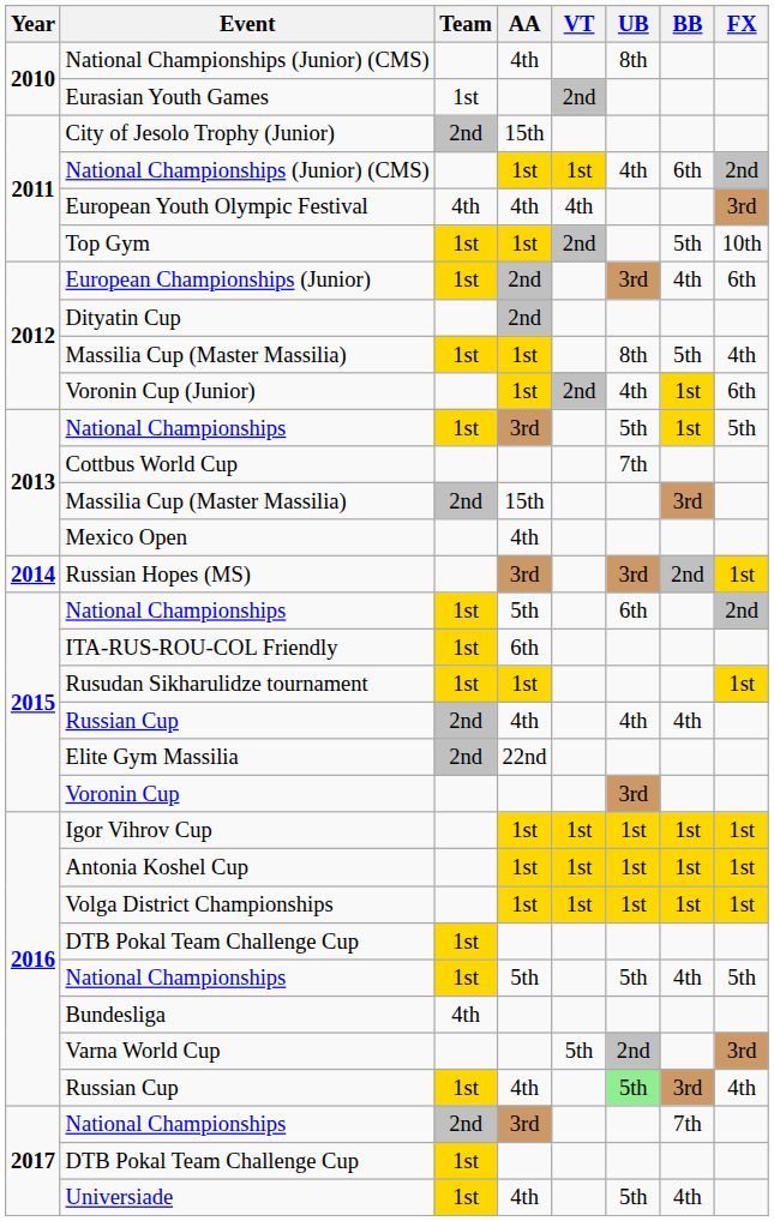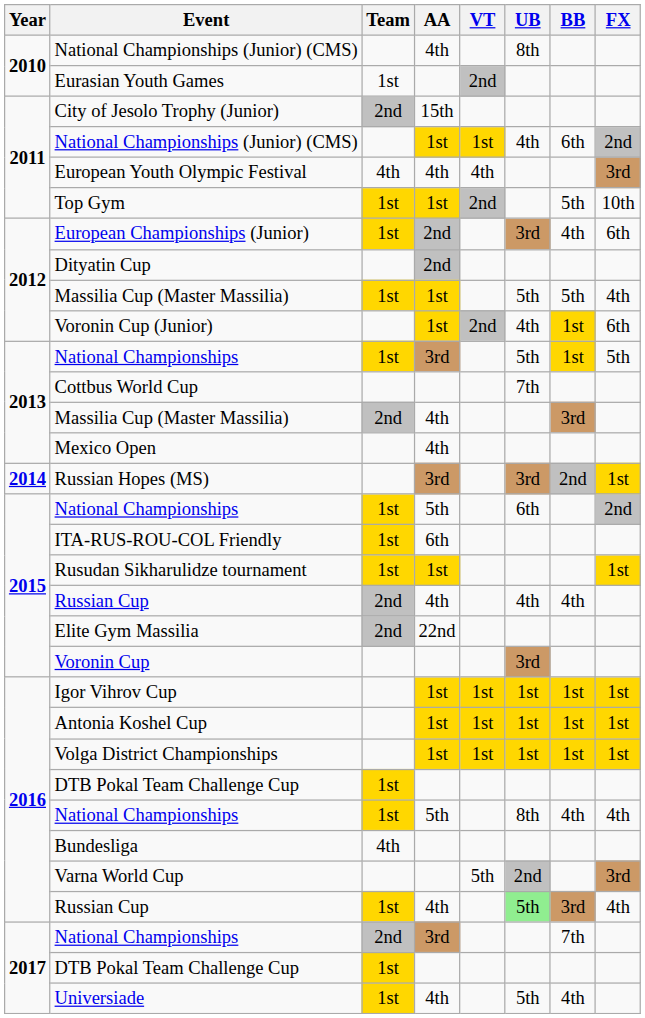2012 / Massilia Cup (Master Massilia) | UB: 8th -> 5th
2013 / Massilia Cup (Master Massilia) | AA: 15th -> 4th
2016 / National Championships | UB: 5th -> 8th
2016 / National Championships | FX: 5th -> 4th
